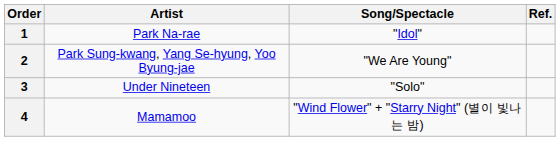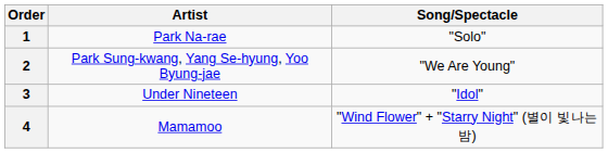- column: Ref.
1 | Song/Spectacle: "Idol" -> "Solo"
3 | Song/Spectacle: "Solo" -> "Idol"
